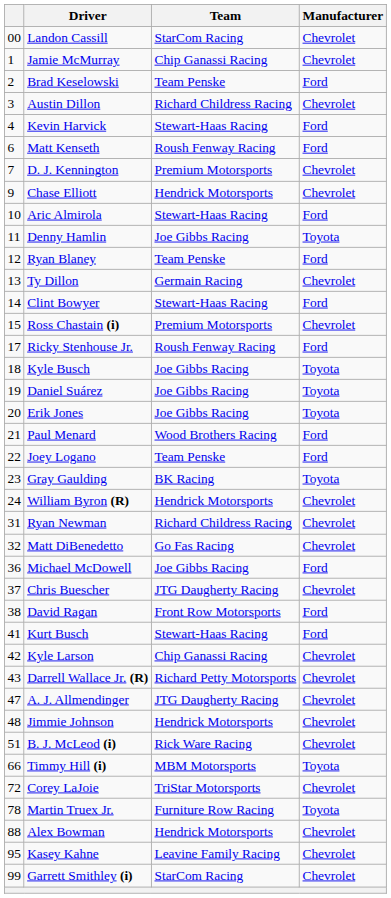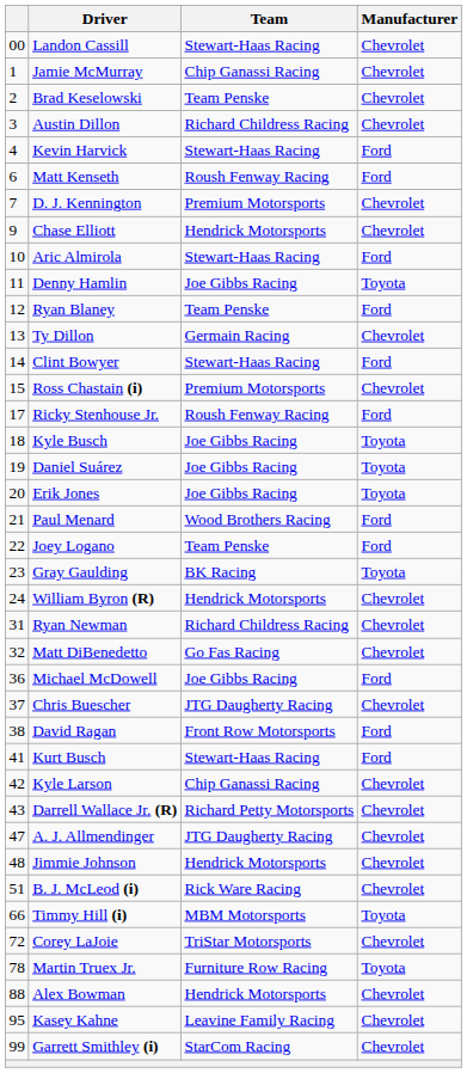Landon Cassill | Team: StarCom Racing -> Stewart-Haas Racing
Brad Keselowski | Manufacturer: Ford -> Chevrolet
